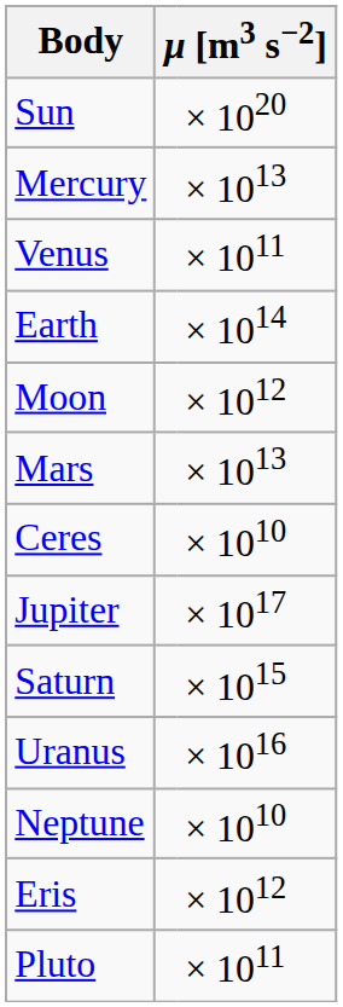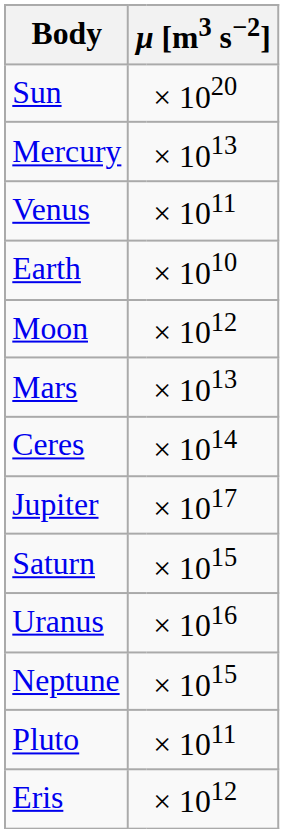Earth | column 3: × 1014 -> × 1010
Ceres | column 3: × 1010 -> × 1014
Neptune | column 3: × 1010 -> × 1015
rows swapped: Pluto <-> Eris
